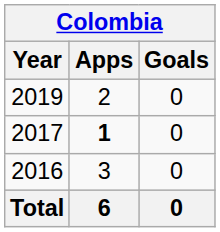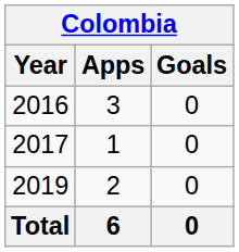rows swapped: 2016 <-> 2019
2017 | Apps: bold -> normal
